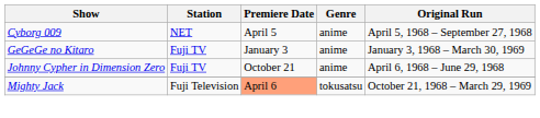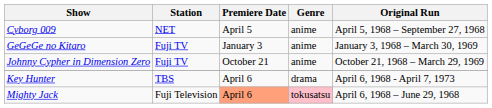Johnny Cypher in Dimension Zero | Original Run: April 6, 1968 – June 29, 1968 -> October 21, 1968 – March 29, 1969
+ row: Key Hunter | TBS | April 6 | drama | April 6, 1968 - April 7, 1973
Mighty Jack | Genre: no background -> pink background
Mighty Jack | Original Run: October 21, 1968 – March 29, 1969 -> April 6, 1968 – June 29, 1968
